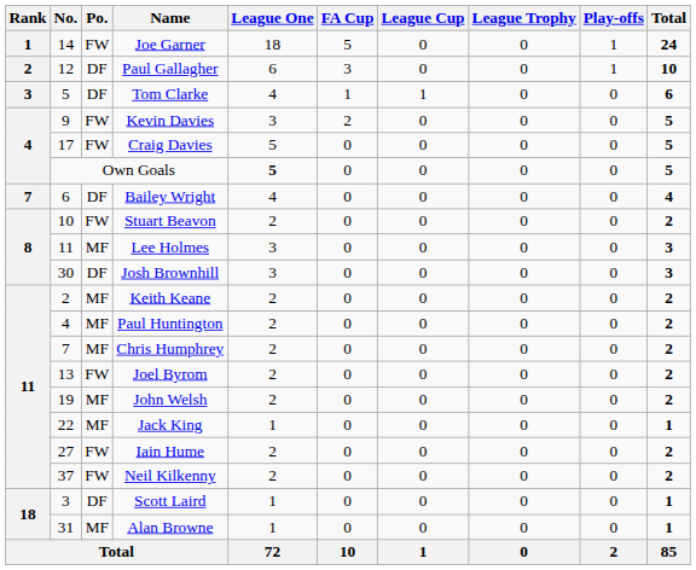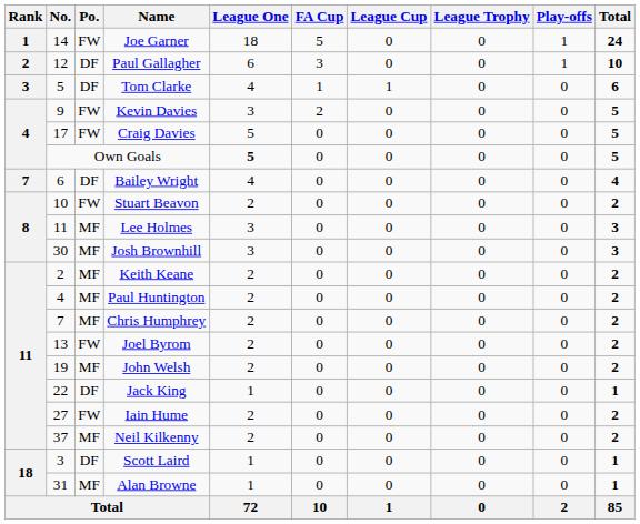Josh Brownhill | Po.: DF -> MF
Jack King | Po.: MF -> DF
Neil Kilkenny | Po.: FW -> MF
